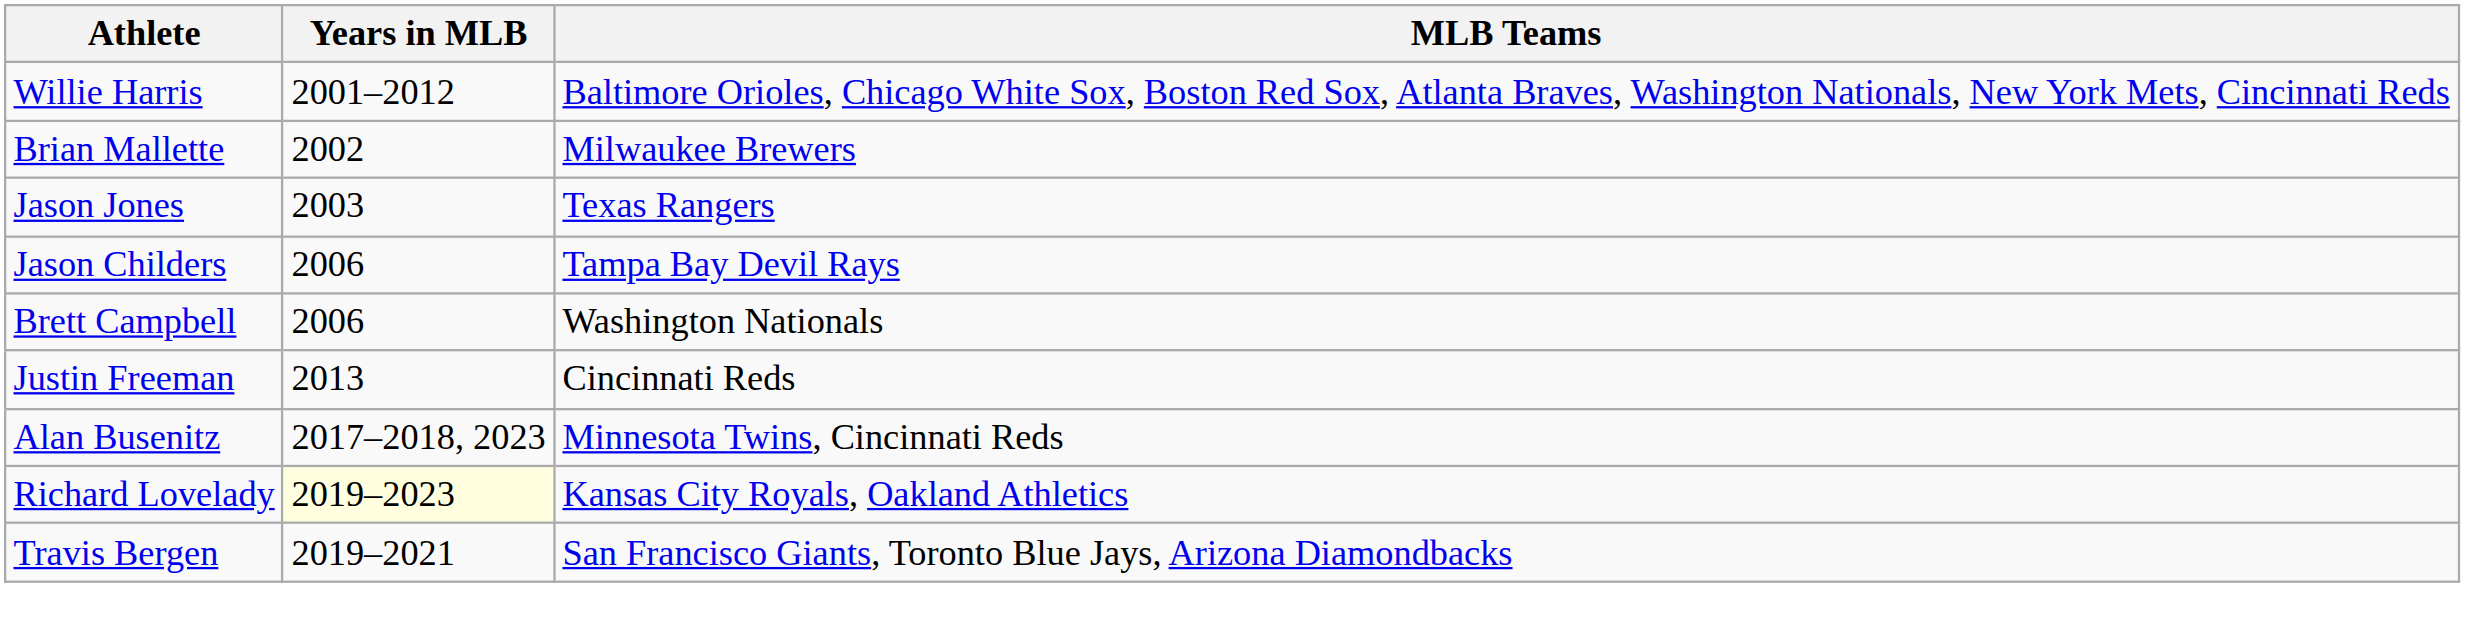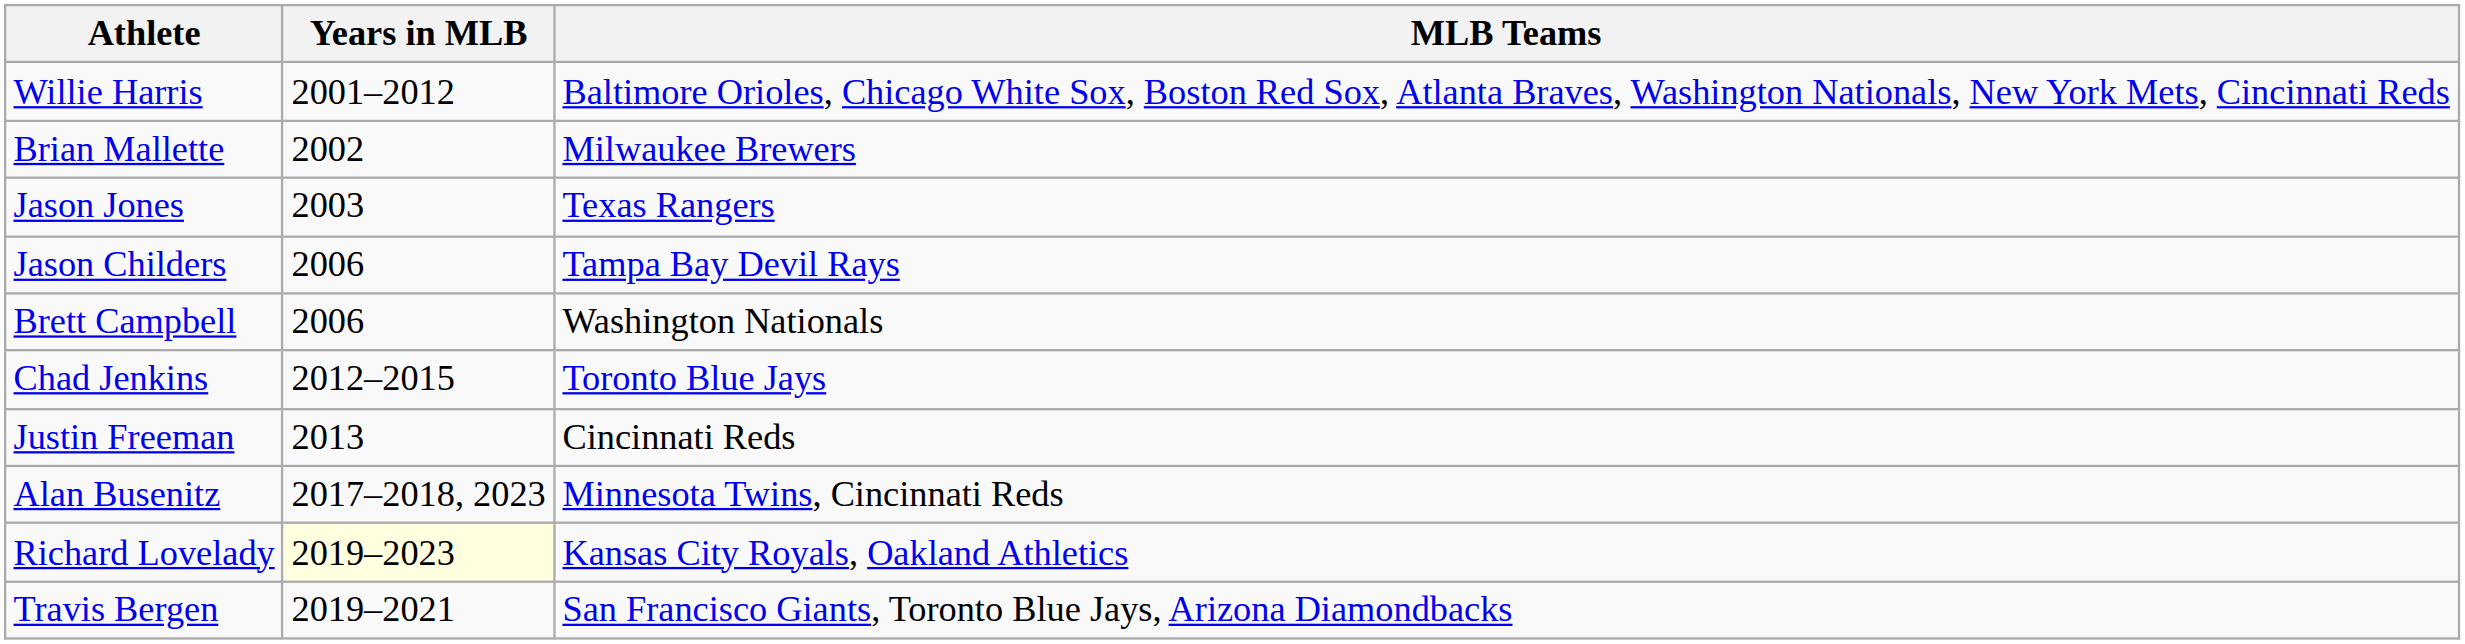+ row: Chad Jenkins | 2012–2015 | Toronto Blue Jays
